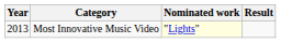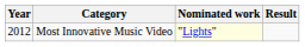Most Innovative Music Video | Year: 2013 -> 2012
